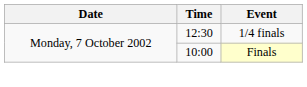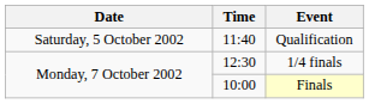+ row: Saturday, 5 October 2002 | 11:40 | Qualification
